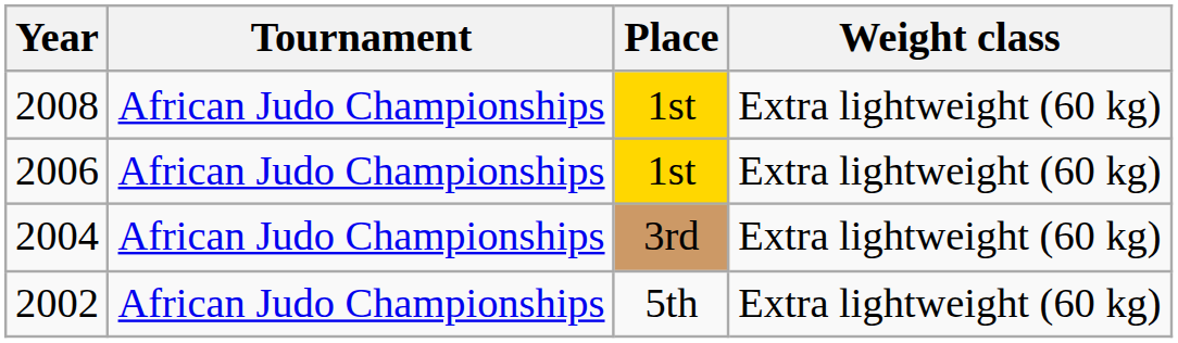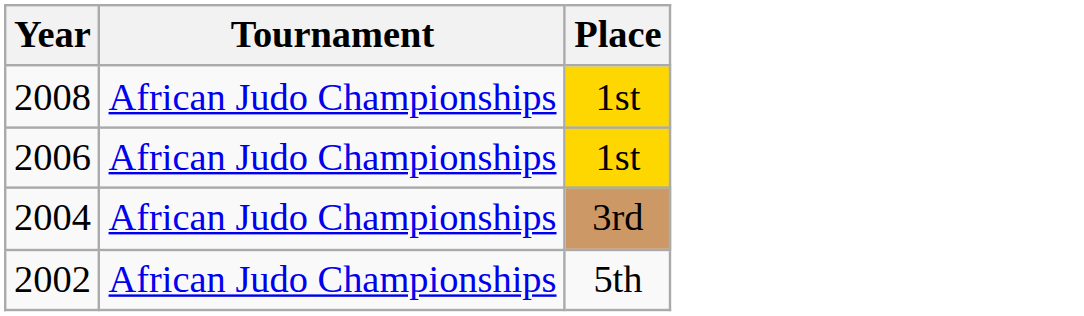- column: Weight class | Extra lightweight (60 kg) | Extra lightweight (60 kg) | Extra lightweight (60 kg) | Extra lightweight (60 kg)
